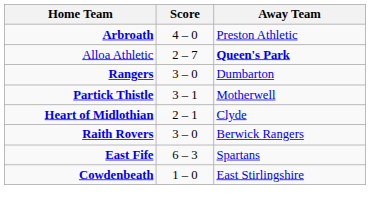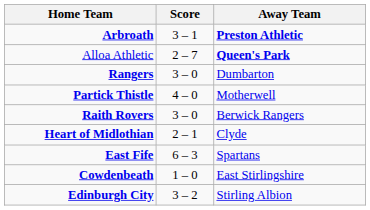Arbroath | Score: 4 – 0 -> 3 – 1
Arbroath | Away Team: normal -> bold
Partick Thistle | Score: 3 – 1 -> 4 – 0
rows swapped: Raith Rovers <-> Heart of Midlothian
+ row: Edinburgh City | 3 – 2 | Stirling Albion
